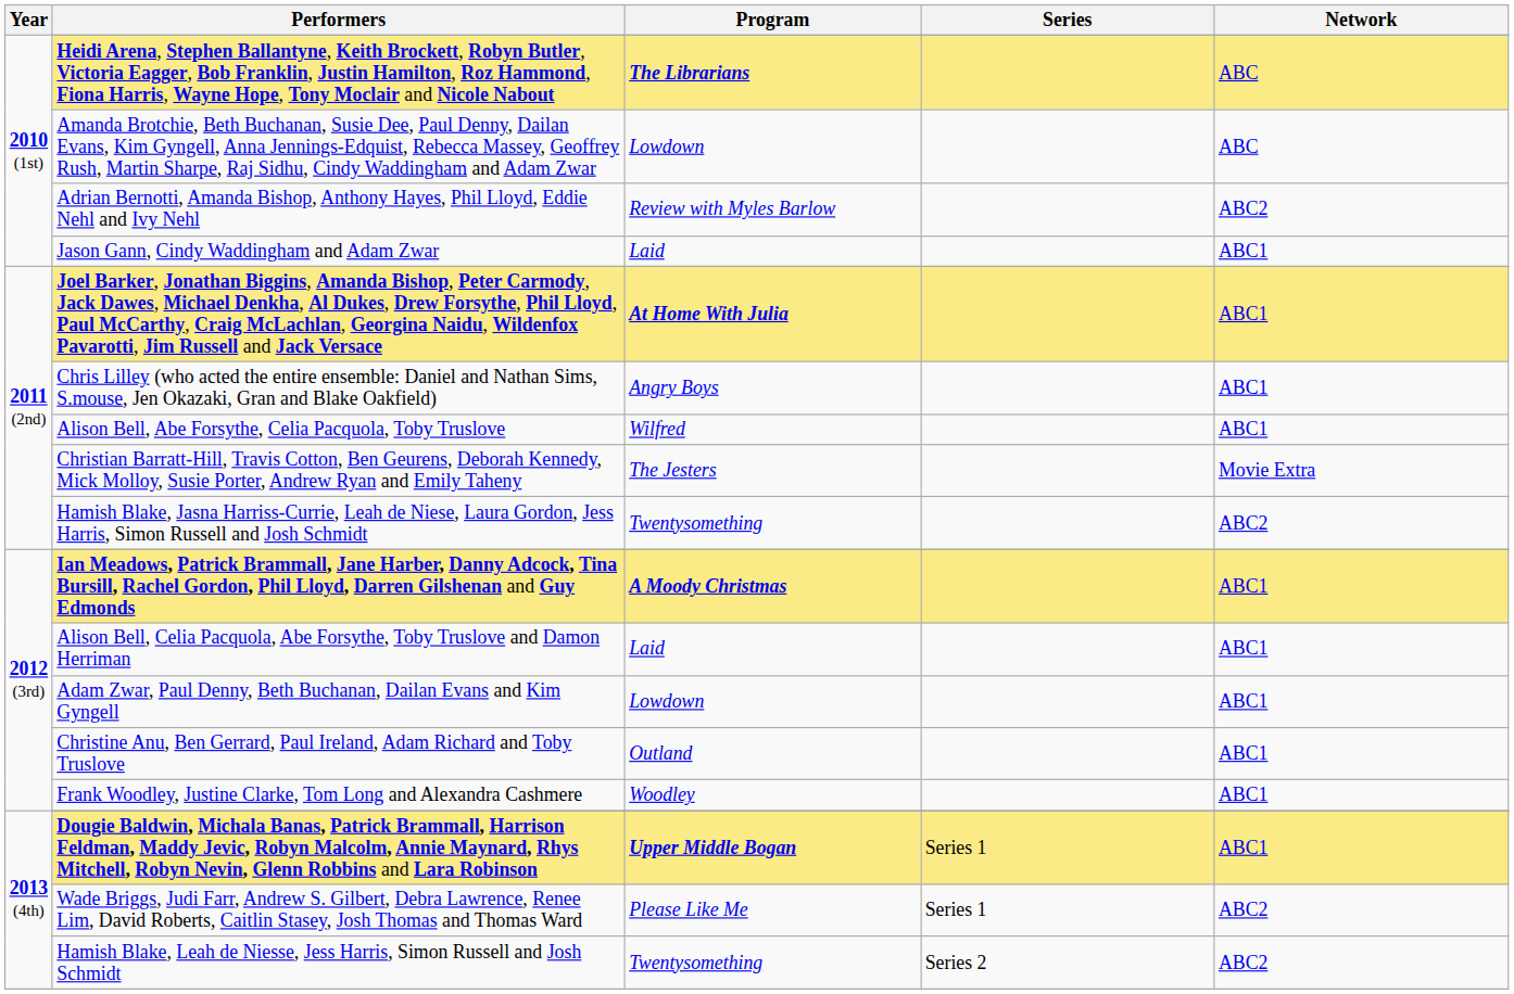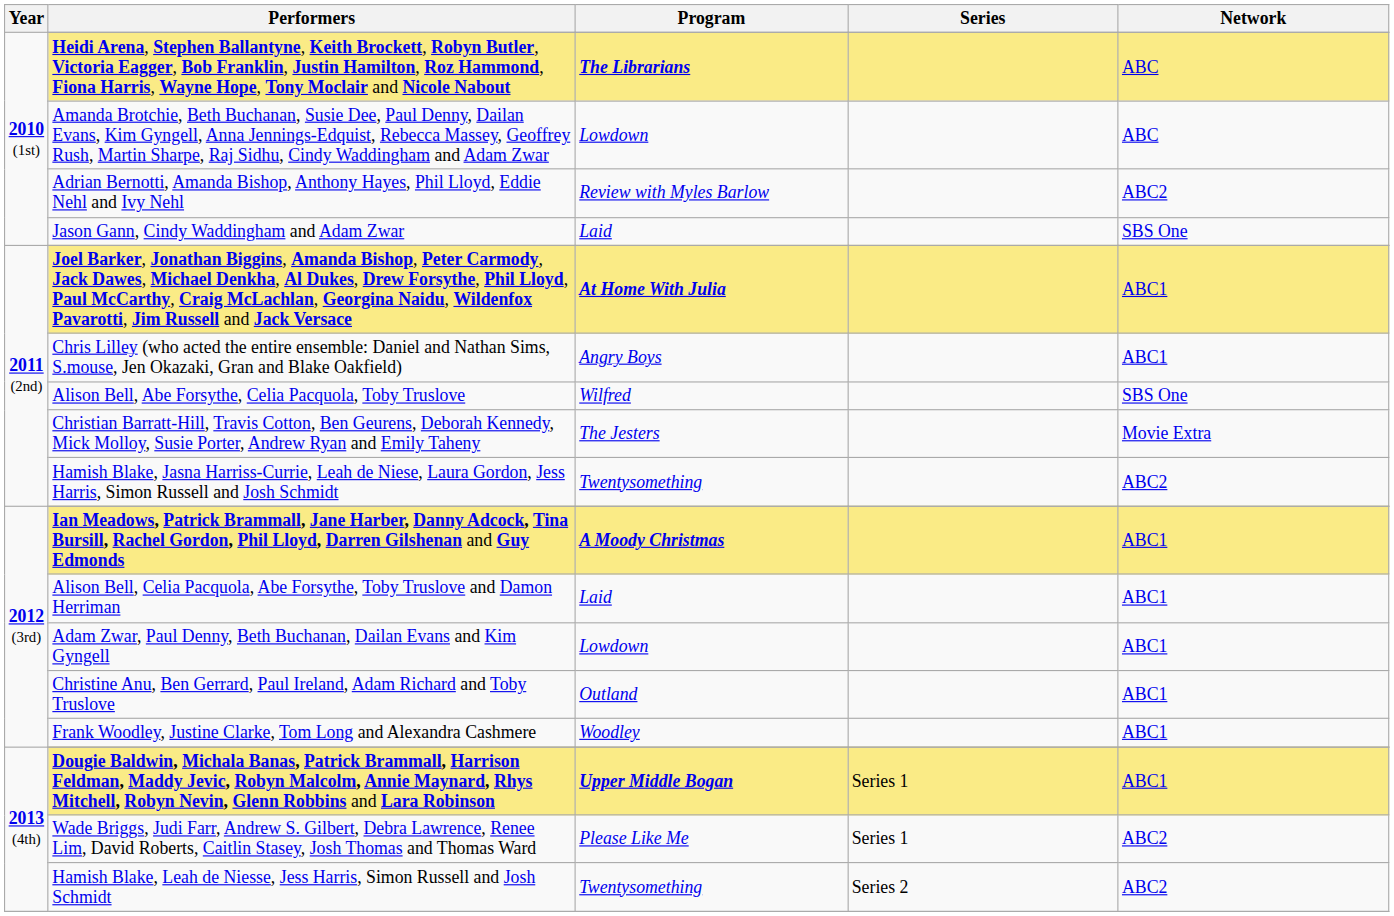Jason Gann, Cindy Waddingham and Adam Zwar | Network: ABC1 -> SBS One
Alison Bell, Abe Forsythe, Celia Pacquola, Toby Truslove | Network: ABC1 -> SBS One
